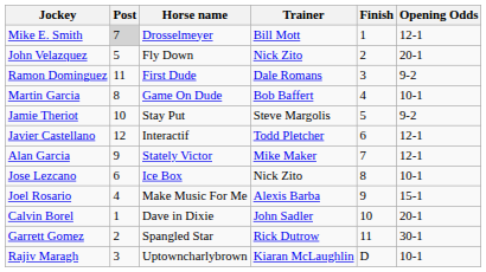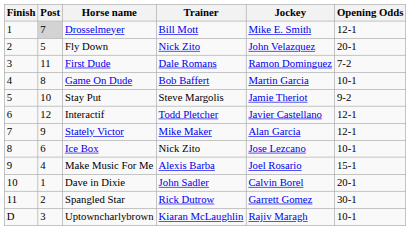columns swapped: Finish <-> Jockey
First Dude | Opening Odds: 9-2 -> 7-2
